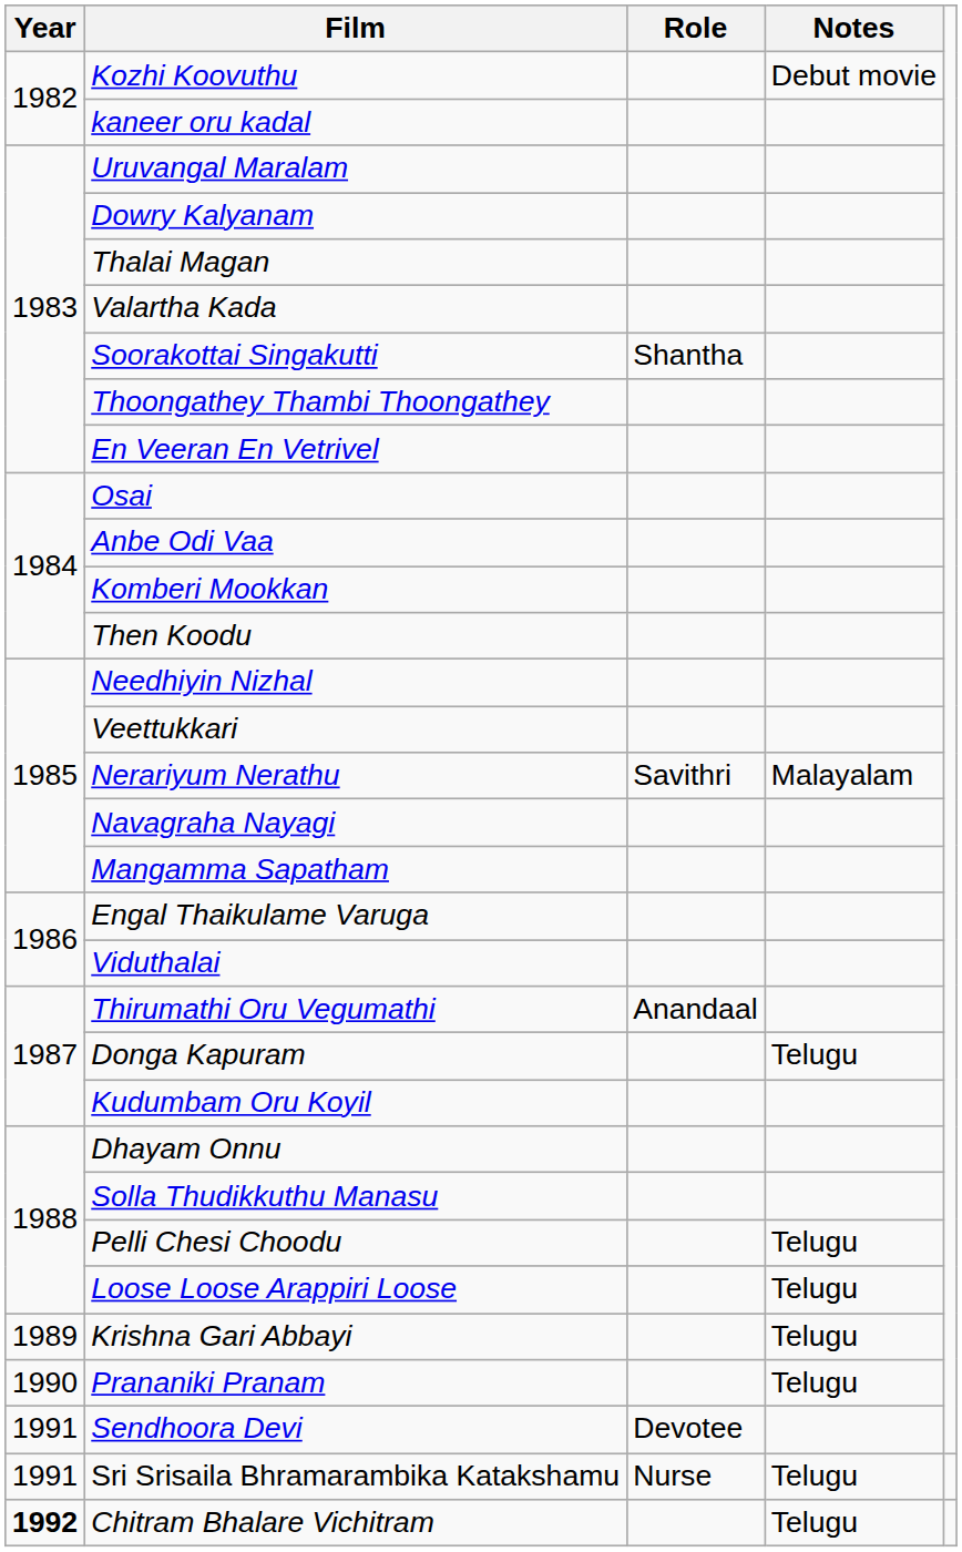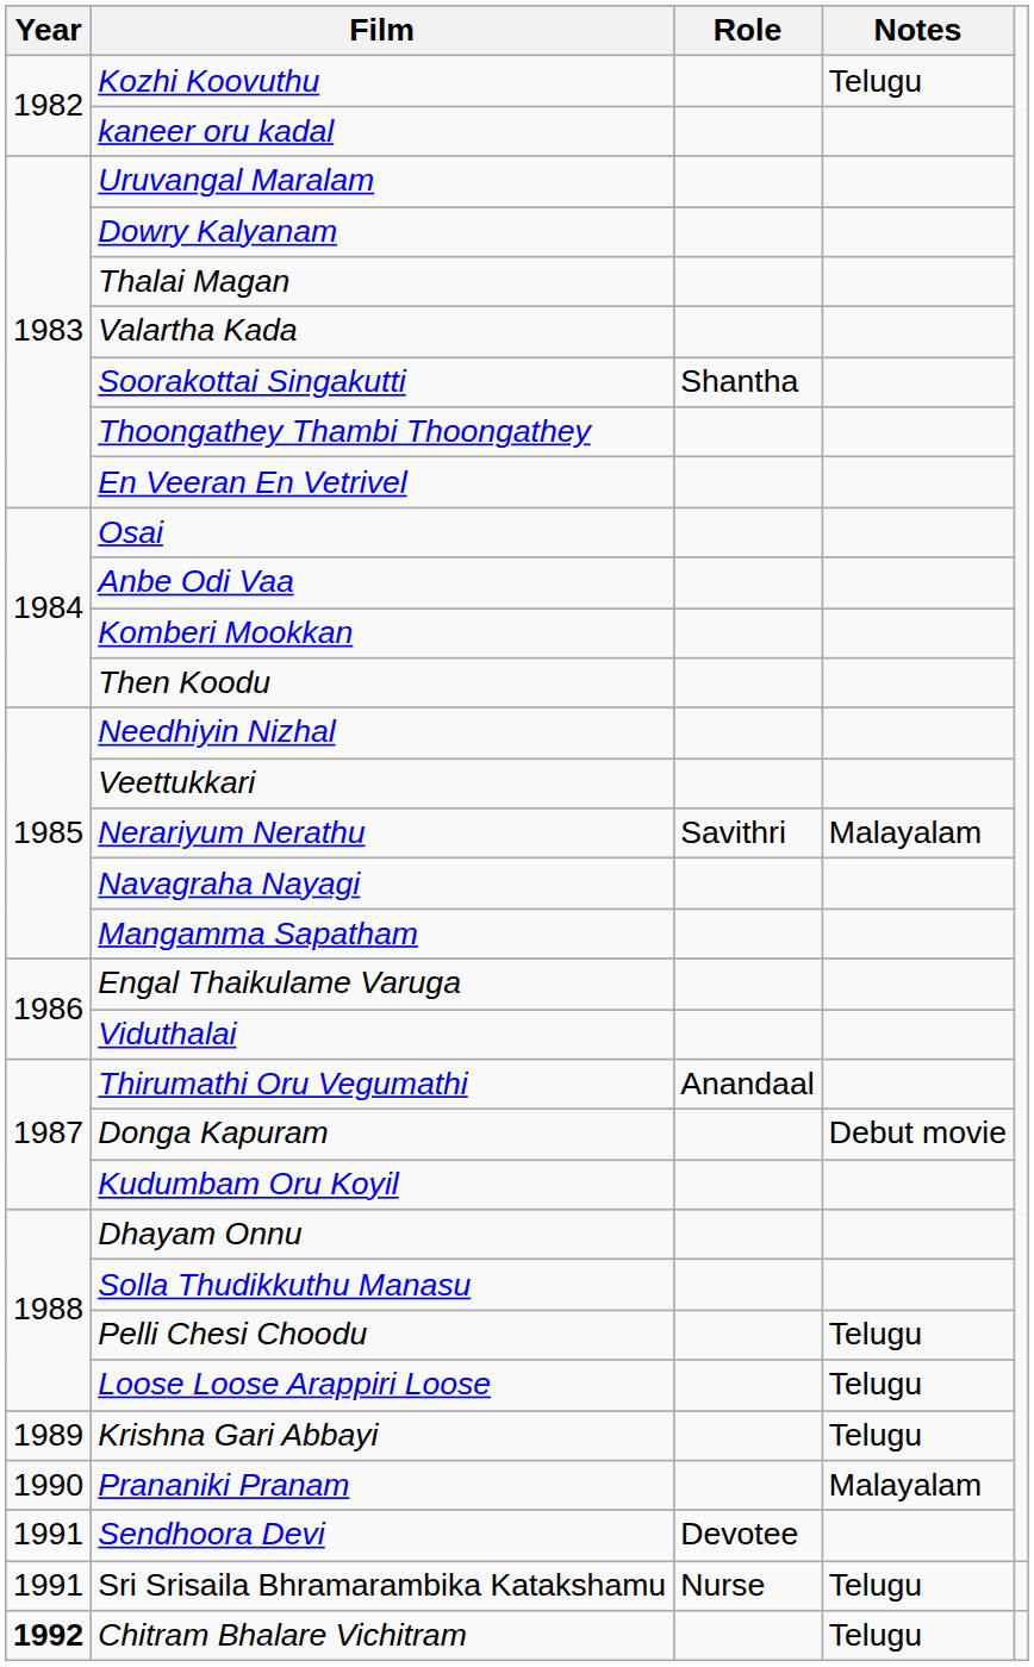Kozhi Koovuthu | Notes: Debut movie -> Telugu
Donga Kapuram | Notes: Telugu -> Debut movie
Prananiki Pranam | Notes: Telugu -> Malayalam
